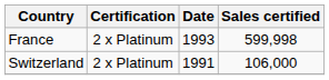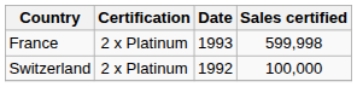Switzerland | Date: 1991 -> 1992
Switzerland | Sales certified: 106,000 -> 100,000
